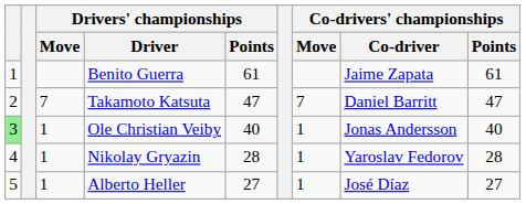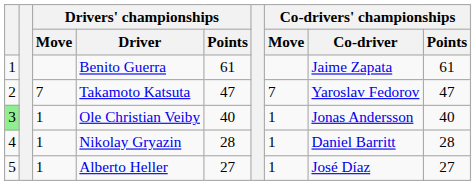Takamoto Katsuta | Co-drivers' championships / Co-driver: Daniel Barritt -> Yaroslav Fedorov
Nikolay Gryazin | Co-drivers' championships / Co-driver: Yaroslav Fedorov -> Daniel Barritt
